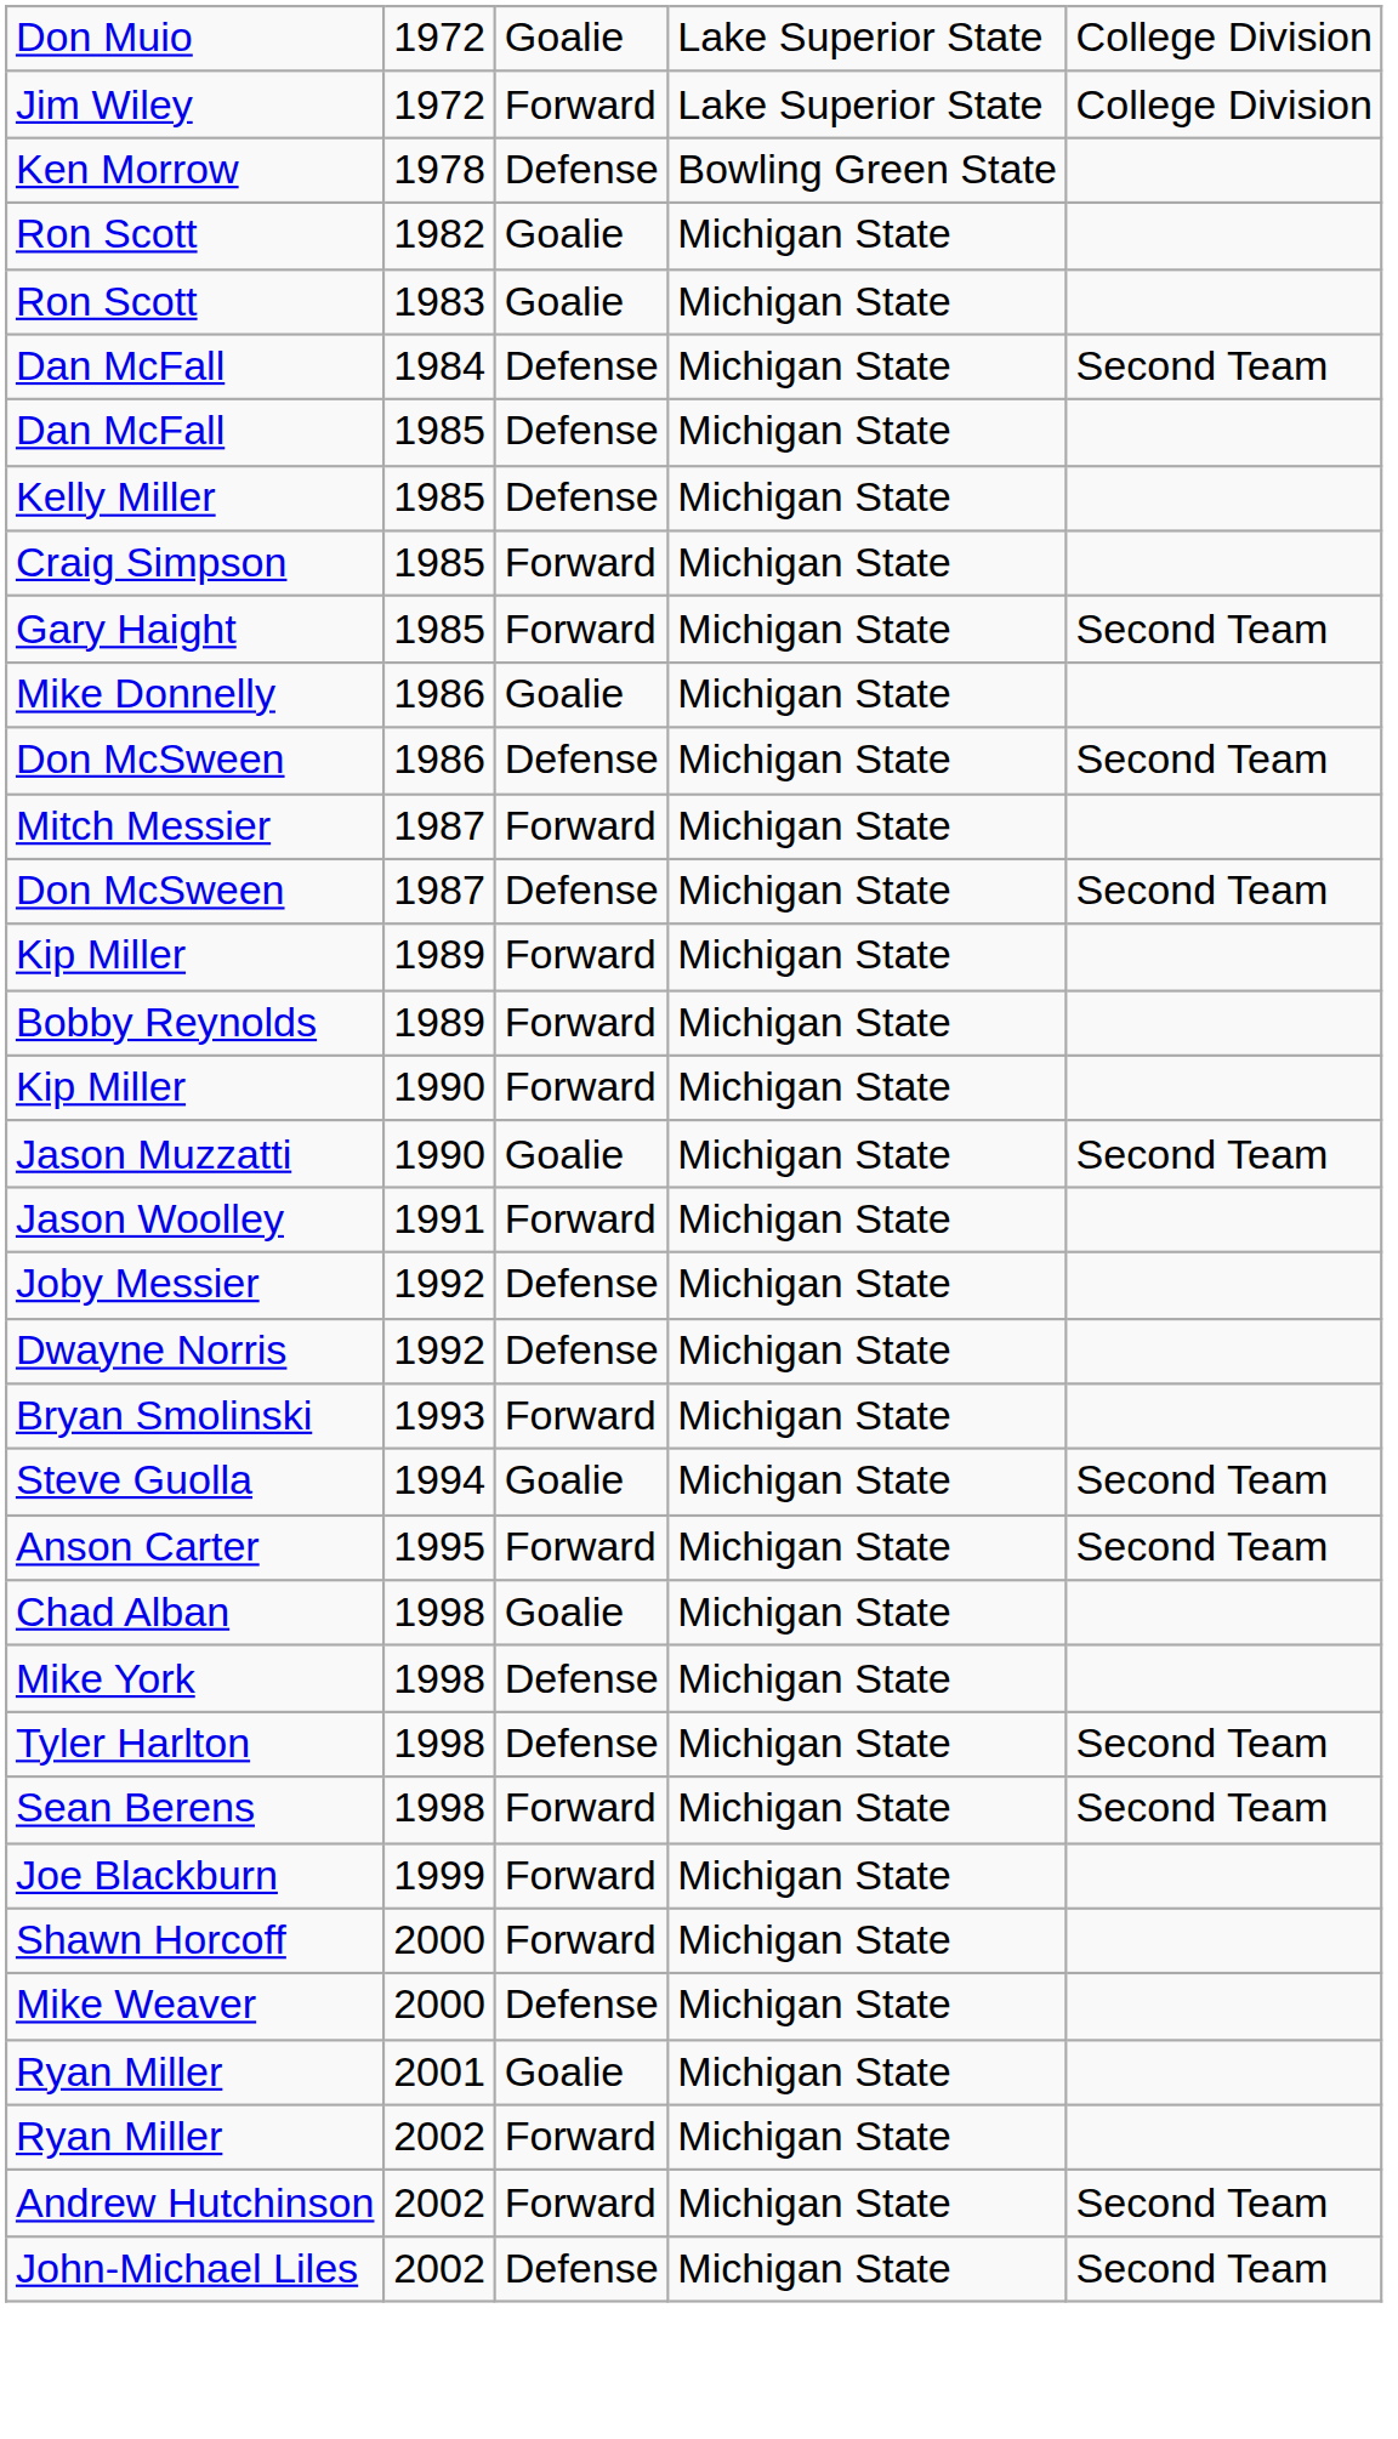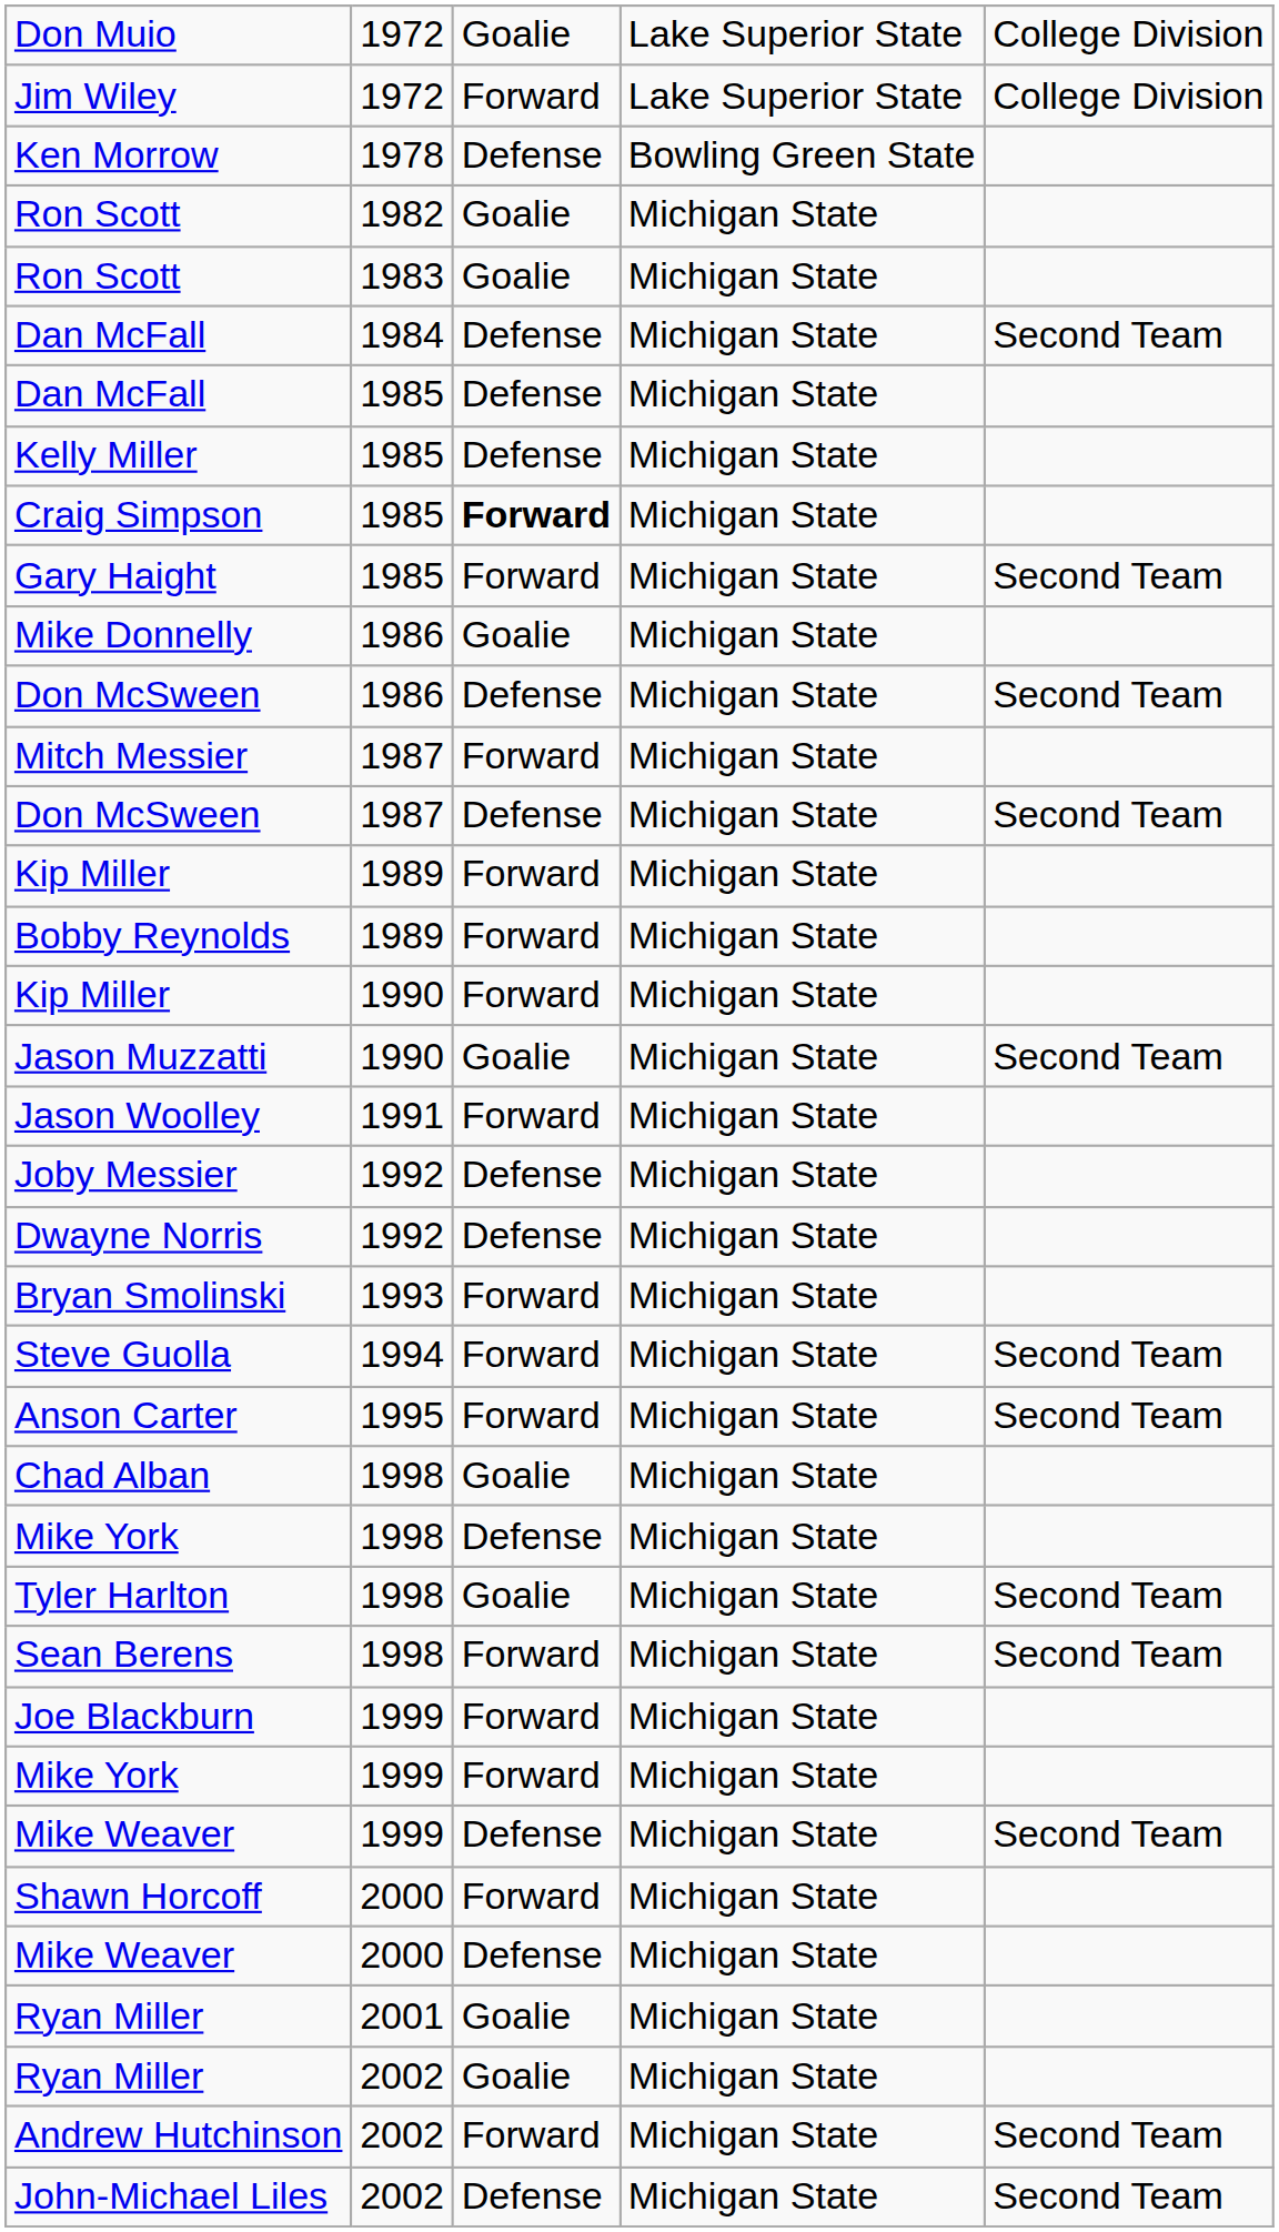Craig Simpson | column 3: normal -> bold
Steve Guolla | column 3: Goalie -> Forward
Tyler Harlton | column 3: Defense -> Goalie
+ row: Mike York | 1999 | Forward | Michigan State
+ row: Mike Weaver | 1999 | Defense | Michigan State | Second Team
Ryan Miller / 2002 | column 3: Forward -> Goalie
